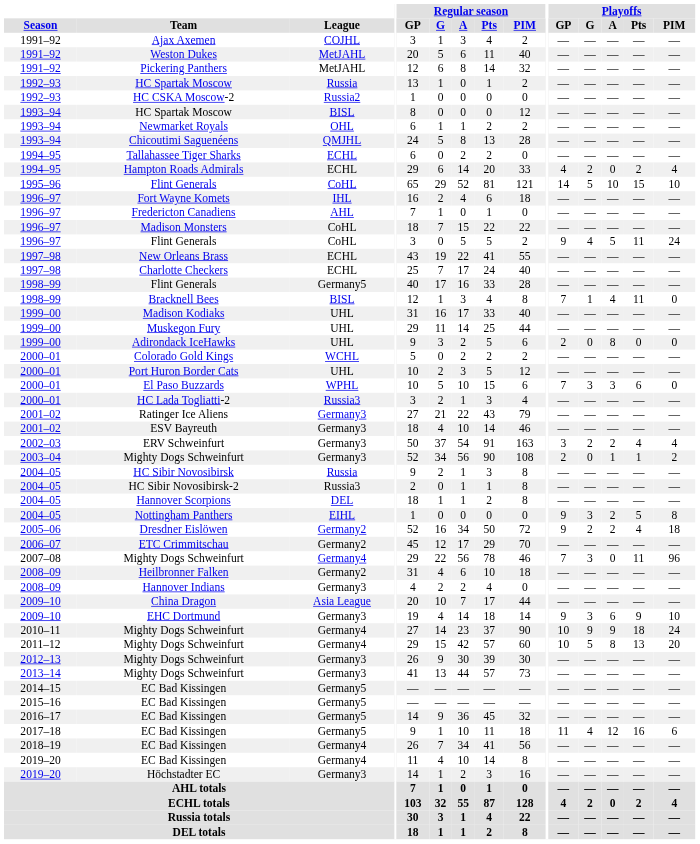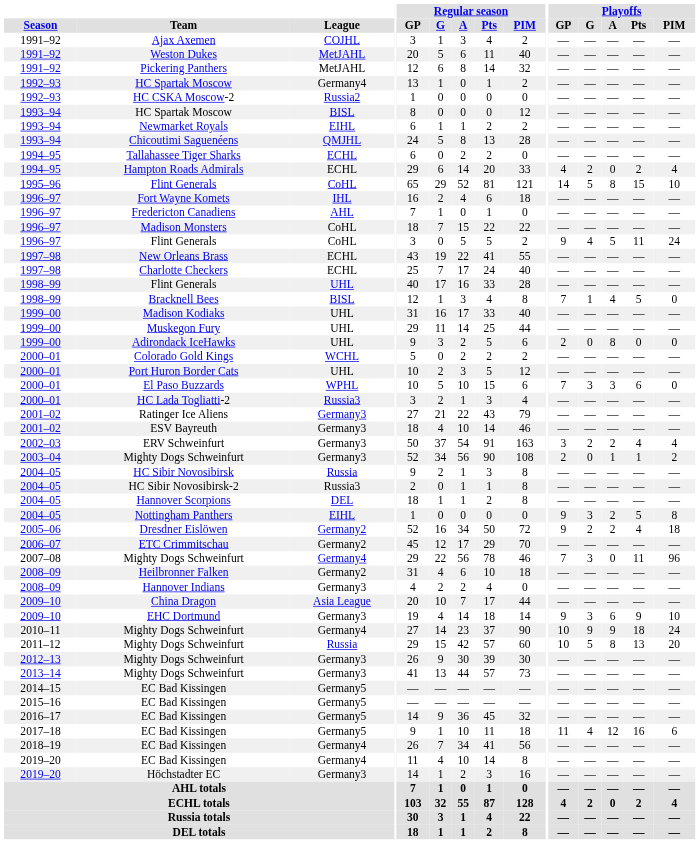1992–93 / HC Spartak Moscow | League: Russia -> Germany4
Newmarket Royals | League: OHL -> EIHL
1995–96 / Flint Generals | Playoffs / A: 10 -> 8
1998–99 / Flint Generals | League: Germany5 -> UHL
Bracknell Bees | Playoffs / Pts: 11 -> 5
2011–12 / Mighty Dogs Schweinfurt | League: Germany4 -> Russia
